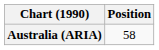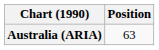Australia (ARIA) | Position: 58 -> 63
